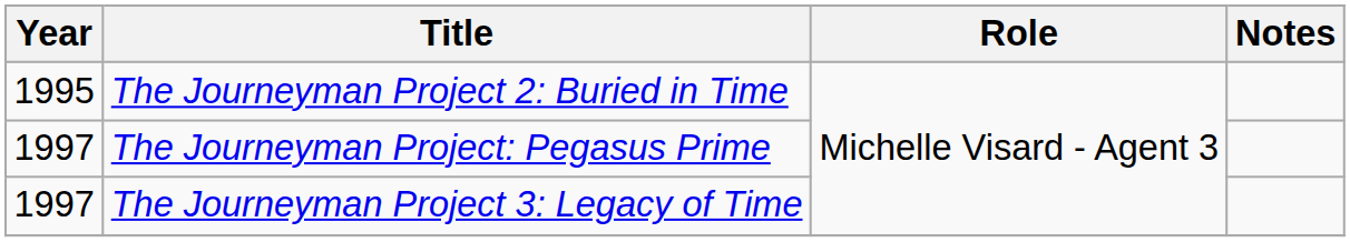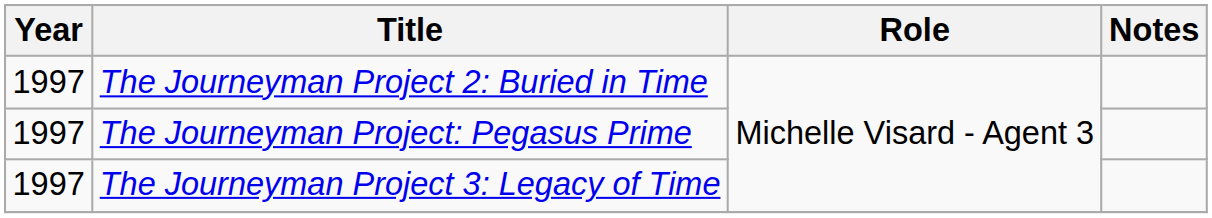The Journeyman Project 2: Buried in Time | Year: 1995 -> 1997
